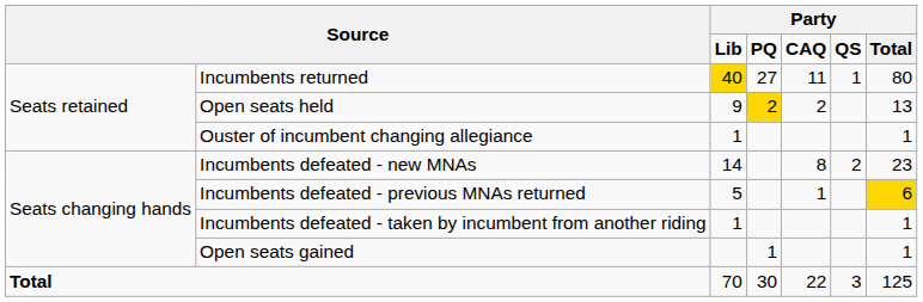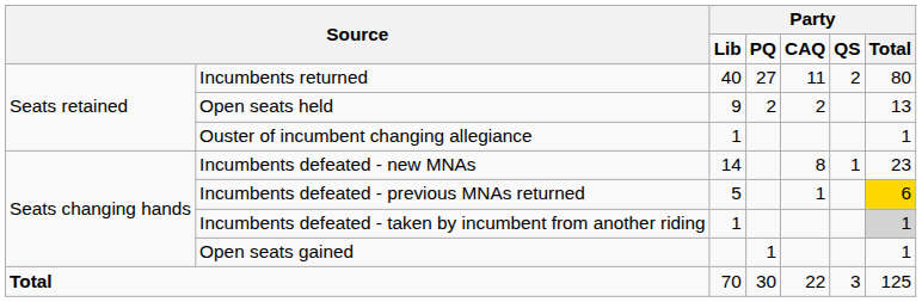Incumbents returned | column 3: gold background -> no background
Incumbents returned | column 6: 1 -> 2
Open seats held | column 4: gold background -> no background
Incumbents defeated - new MNAs | column 6: 2 -> 1
Incumbents defeated - taken by incumbent from another riding | column 7: no background -> lightgrey background
